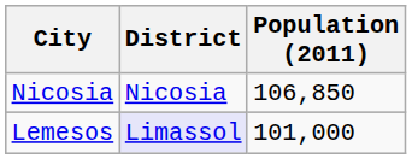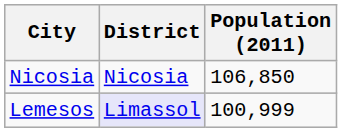Lemesos | Population (2011): 101,000 -> 100,999
